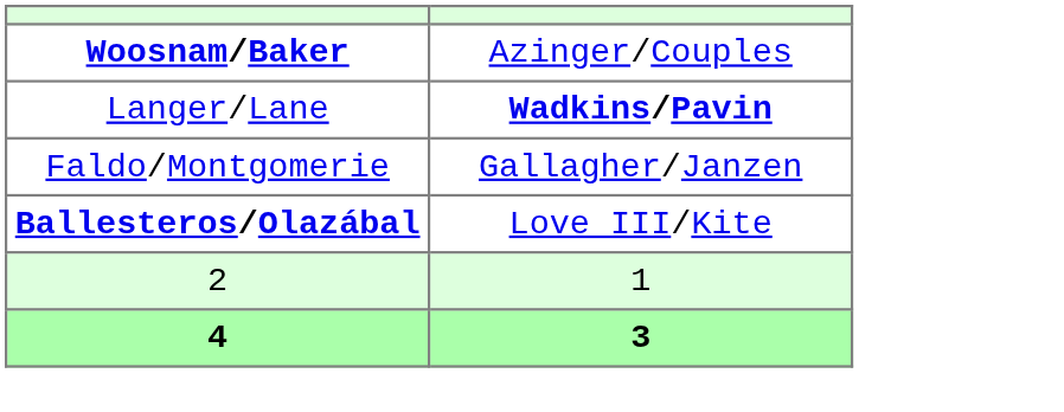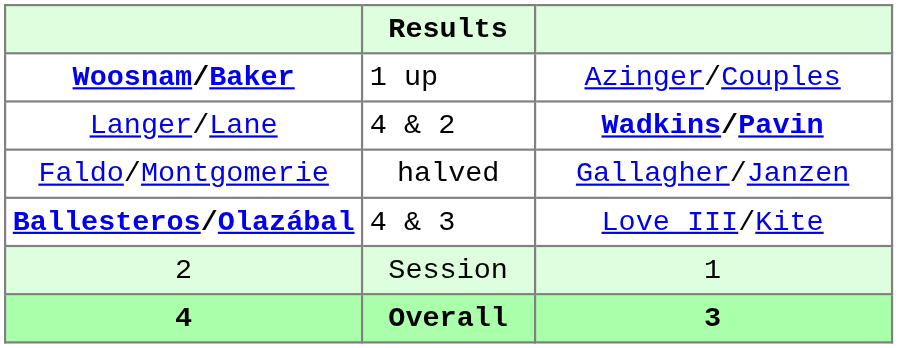+ column: Results | 1 up | 4 & 2 | halved | 4 & 3 | Session | Overall
